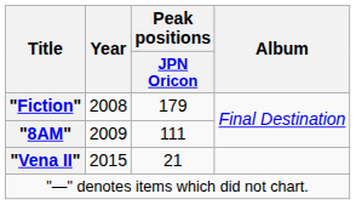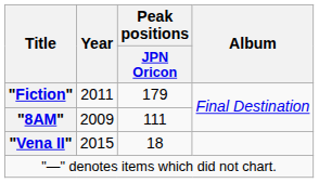"Fiction" | Year: 2008 -> 2011
"Vena II" | Peak positions / JPN Oricon: 21 -> 18
